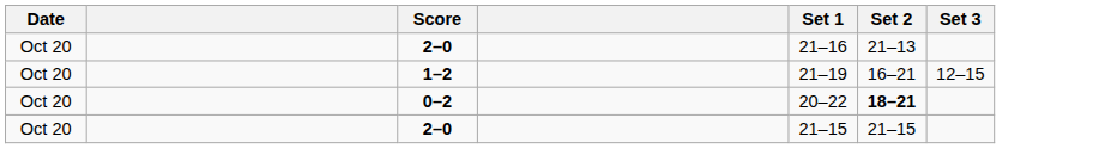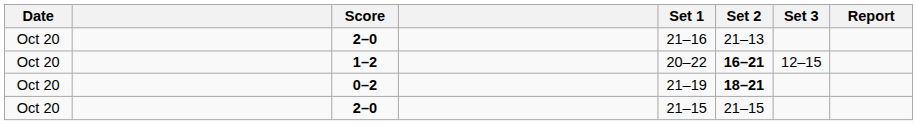+ column: Report
1–2 | Set 1: 21–19 -> 20–22
1–2 | Set 2: normal -> bold
0–2 | Set 1: 20–22 -> 21–19
